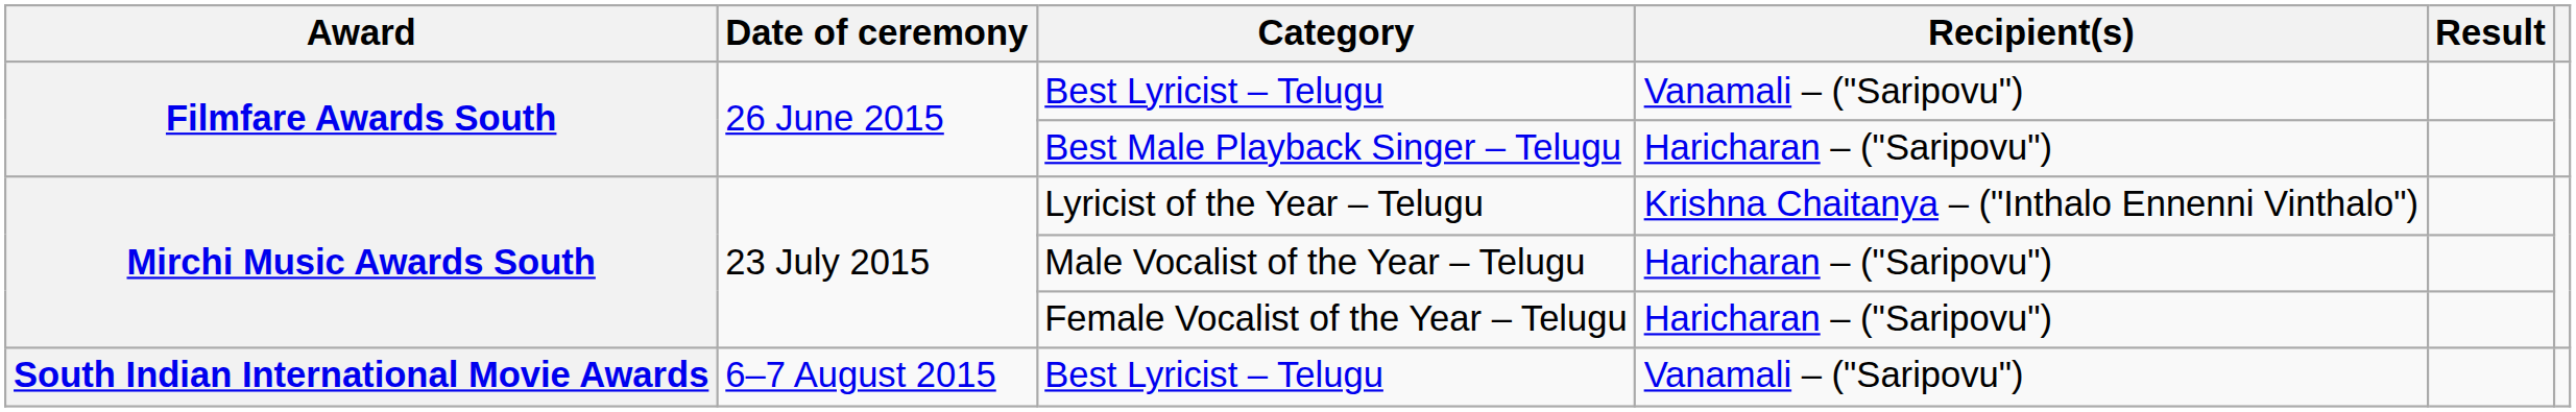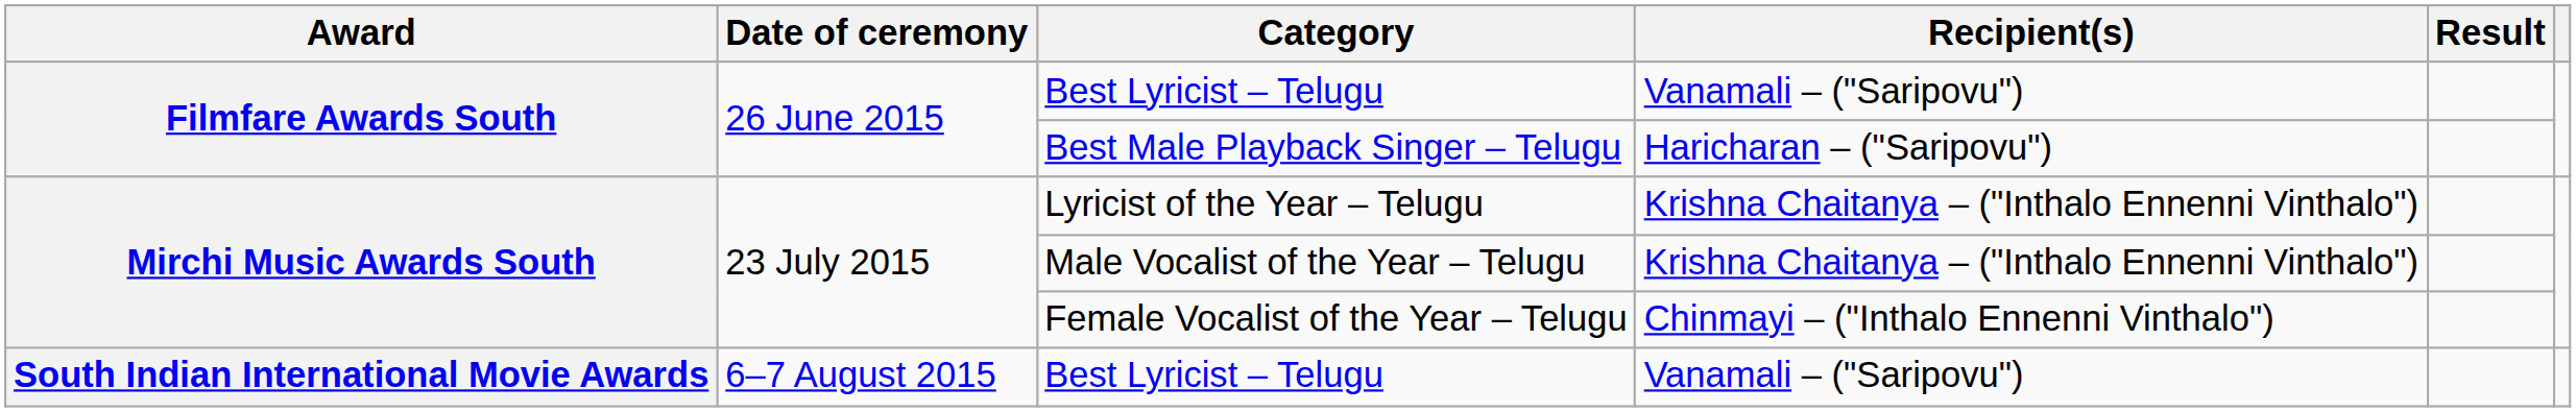Male Vocalist of the Year – Telugu | Recipient(s): Haricharan – ("Saripovu") -> Krishna Chaitanya – ("Inthalo Ennenni Vinthalo")
Female Vocalist of the Year – Telugu | Recipient(s): Haricharan – ("Saripovu") -> Chinmayi – ("Inthalo Ennenni Vinthalo")
